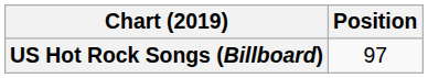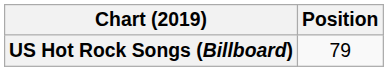US Hot Rock Songs (Billboard) | Position: 97 -> 79
